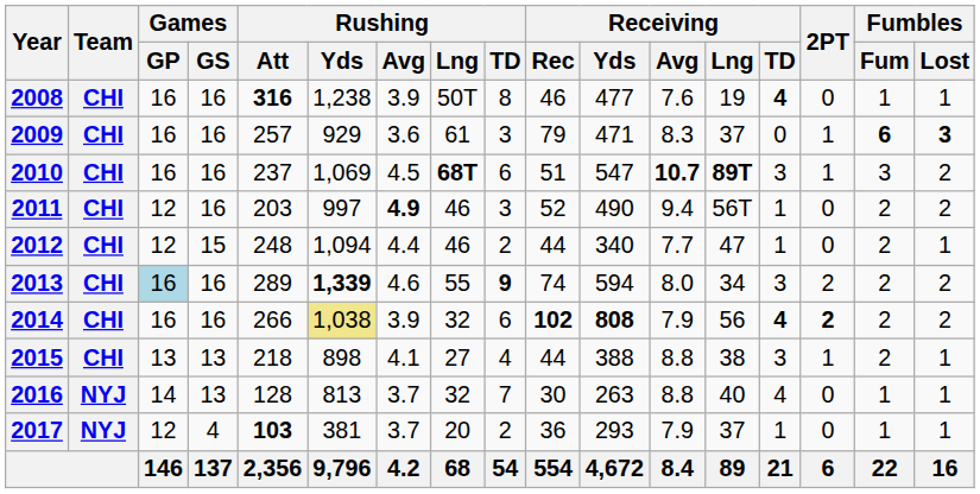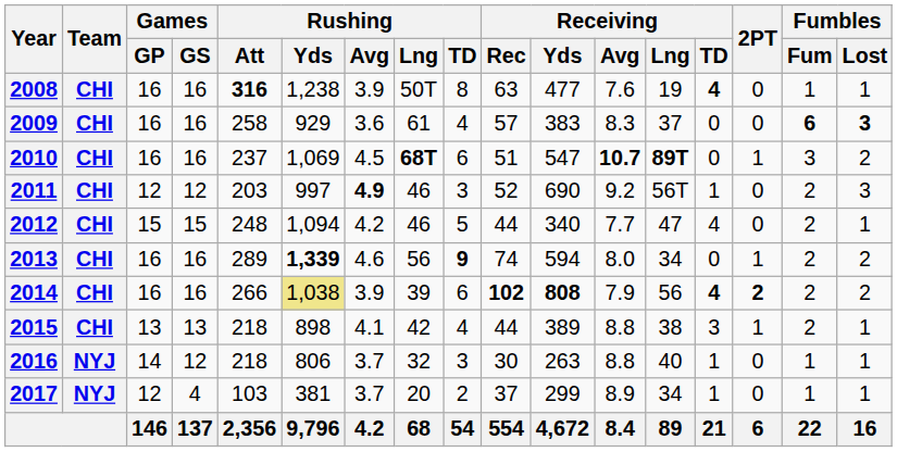2008 | Receiving / Rec: 46 -> 63
2009 | Rushing / Att: 257 -> 258
2009 | Rushing / TD: 3 -> 4
2009 | Receiving / Rec: 79 -> 57
2009 | Receiving / Yds: 471 -> 383
2009 | 2PT: 1 -> 0
2010 | Receiving / TD: 3 -> 0
2011 | Games / GS: 16 -> 12
2011 | Receiving / Yds: 490 -> 690
2011 | Receiving / Avg: 9.4 -> 9.2
2011 | Fumbles / Lost: 2 -> 3
2012 | Games / GP: 12 -> 15
2012 | Rushing / Avg: 4.4 -> 4.2
2012 | Rushing / TD: 2 -> 5
2012 | Receiving / TD: 1 -> 4
2013 | Games / GP: lightblue background -> no background
2013 | Rushing / Lng: 55 -> 56
2013 | Receiving / TD: 3 -> 0
2013 | 2PT: 2 -> 1
2014 | Rushing / Lng: 32 -> 39
2015 | Rushing / Lng: 27 -> 42
2015 | Receiving / Yds: 388 -> 389
2016 | Games / GS: 13 -> 12
2016 | Rushing / Att: 128 -> 218
2016 | Rushing / Yds: 813 -> 806
2016 | Rushing / TD: 7 -> 3
2016 | Receiving / TD: 4 -> 1
2017 | Rushing / Att: bold -> normal
2017 | Receiving / Rec: 36 -> 37
2017 | Receiving / Yds: 293 -> 299
2017 | Receiving / Avg: 7.9 -> 8.9
2017 | Receiving / Lng: 37 -> 34
